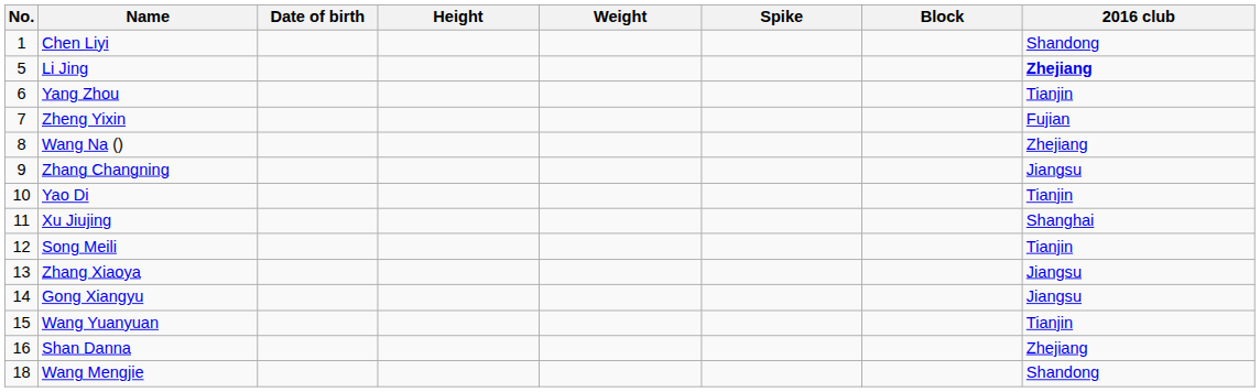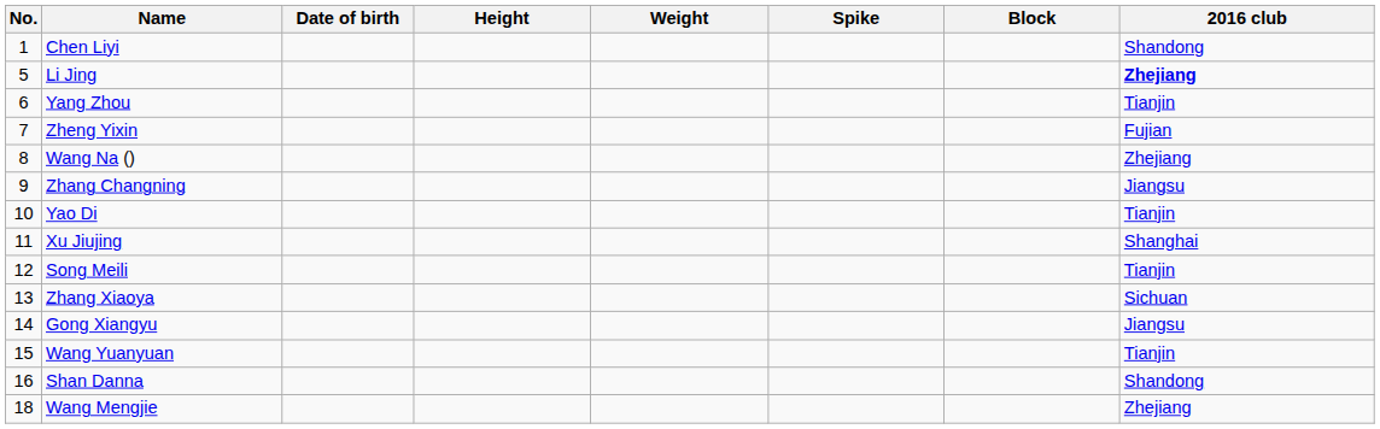Zhang Xiaoya | 2016 club: Jiangsu -> Sichuan
Shan Danna | 2016 club: Zhejiang -> Shandong
Wang Mengjie | 2016 club: Shandong -> Zhejiang
